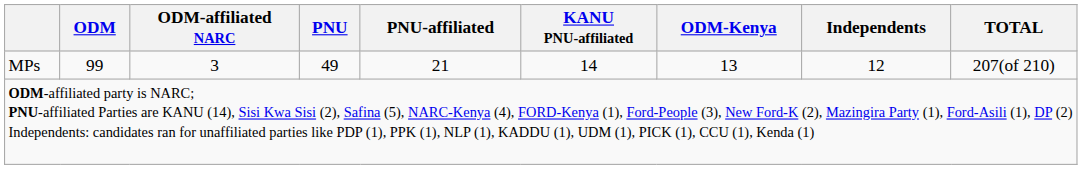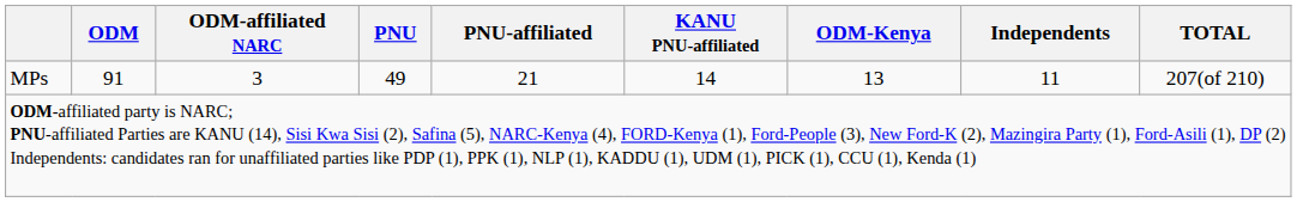MPs | ODM: 99 -> 91
MPs | Independents: 12 -> 11
